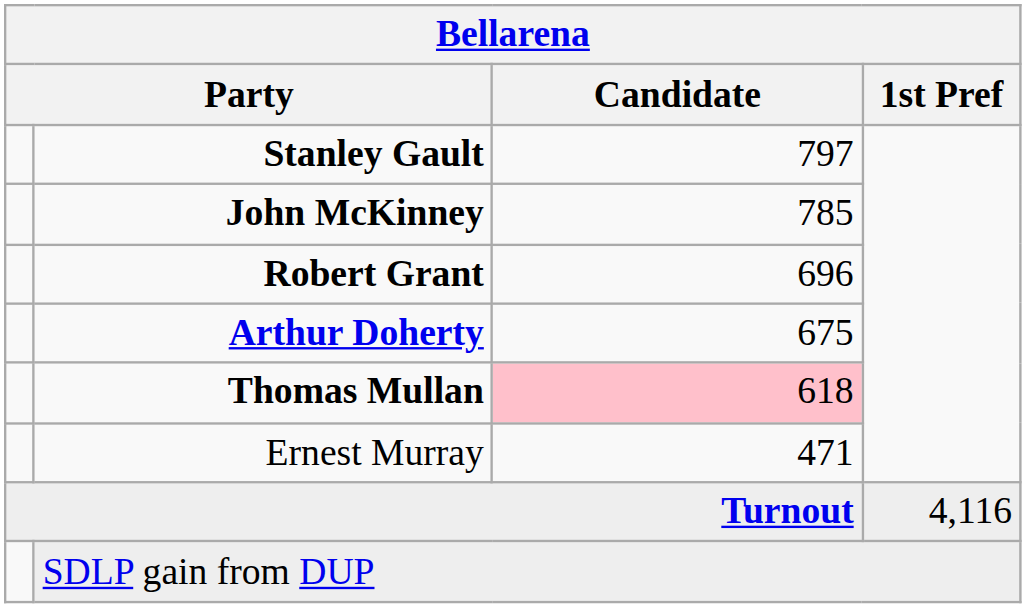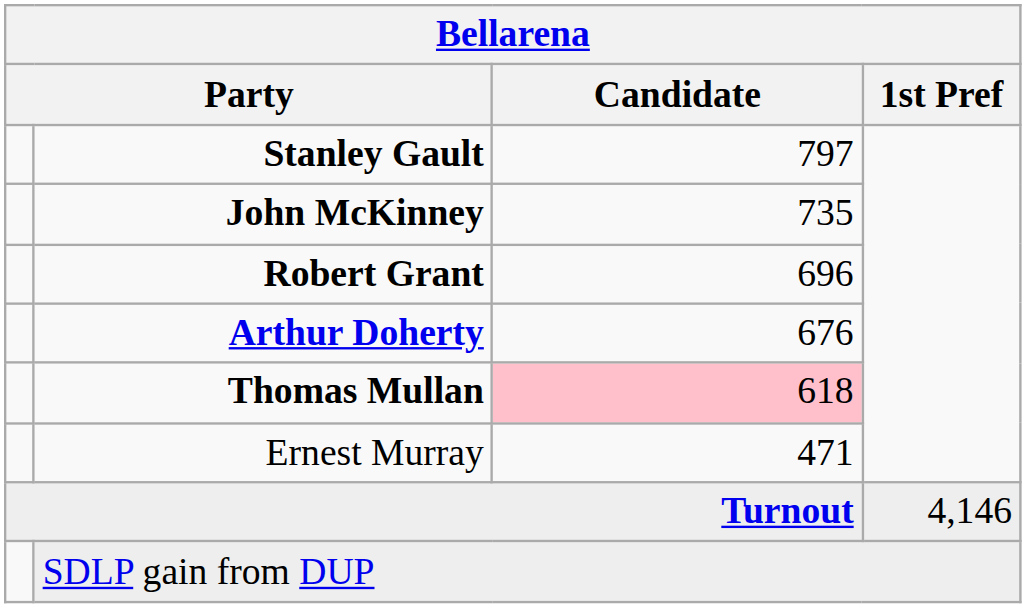John McKinney | Candidate: 785 -> 735
Arthur Doherty | Candidate: 675 -> 676
Turnout | 1st Pref: 4,116 -> 4,146
